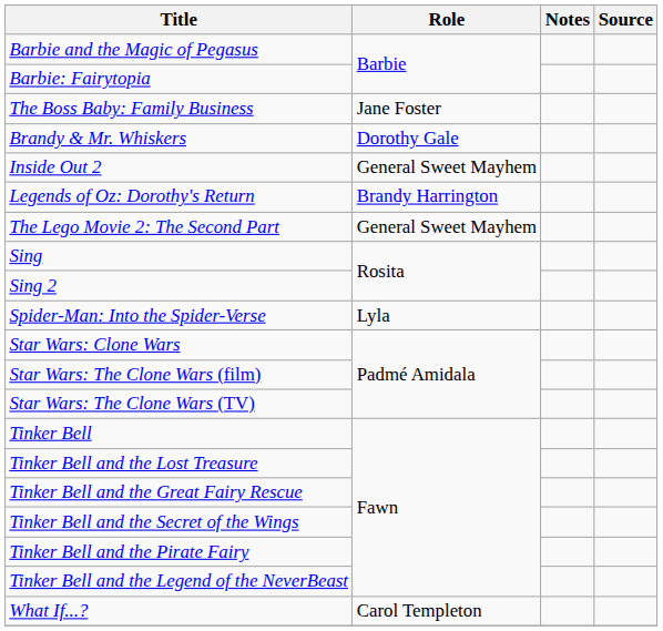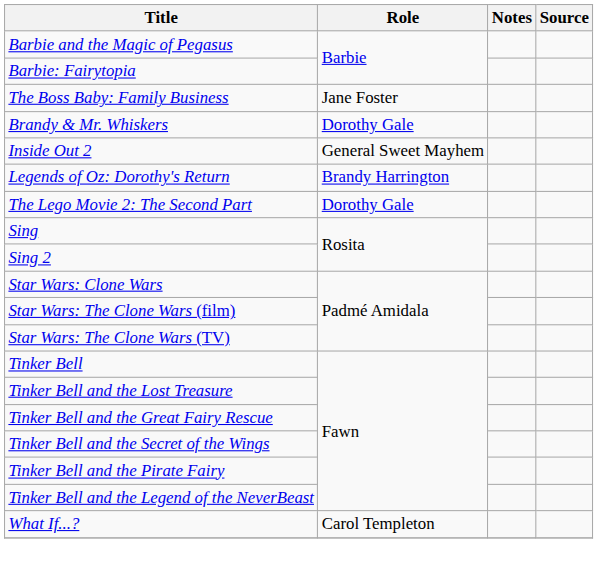The Lego Movie 2: The Second Part | Role: General Sweet Mayhem -> Dorothy Gale
- row: Spider-Man: Into the Spider-Verse | Lyla
